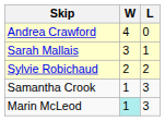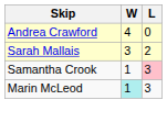Sarah Mallais | L: 1 -> 2
- row: Sylvie Robichaud | 2 | 2
Samantha Crook | L: no background -> pink background
